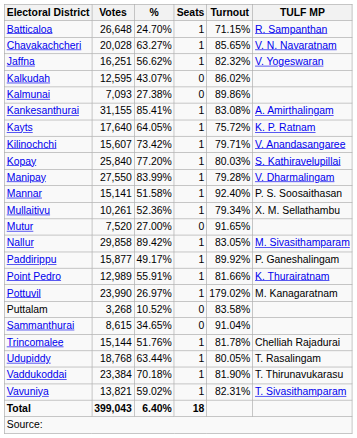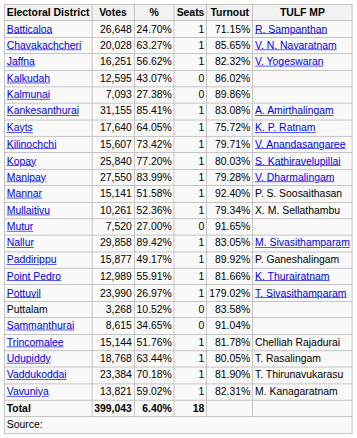Pottuvil | TULF MP: M. Kanagaratnam -> T. Sivasithamparam
Vavuniya | TULF MP: T. Sivasithamparam -> M. Kanagaratnam
